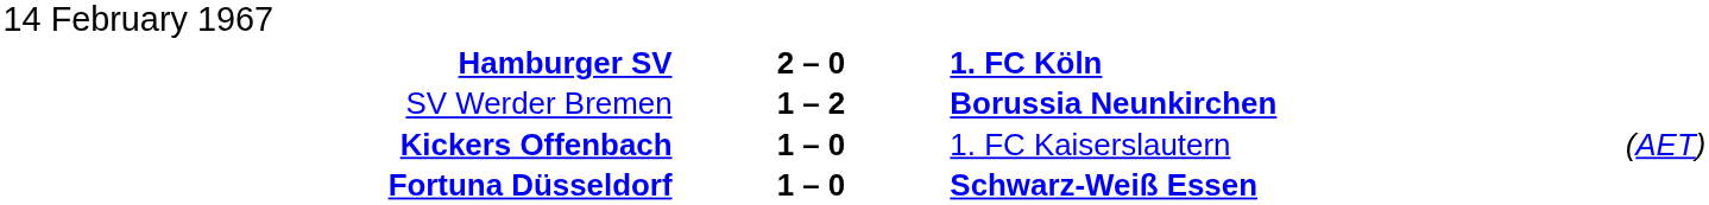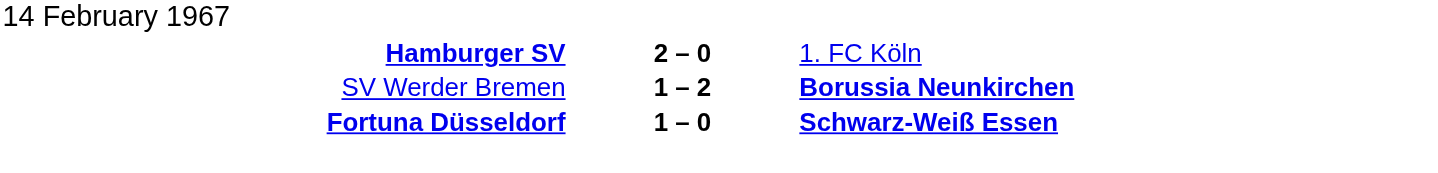Hamburger SV | column 3: bold -> normal
- row: Kickers Offenbach | 1 – 0 | 1. FC Kaiserslautern | (AET)
